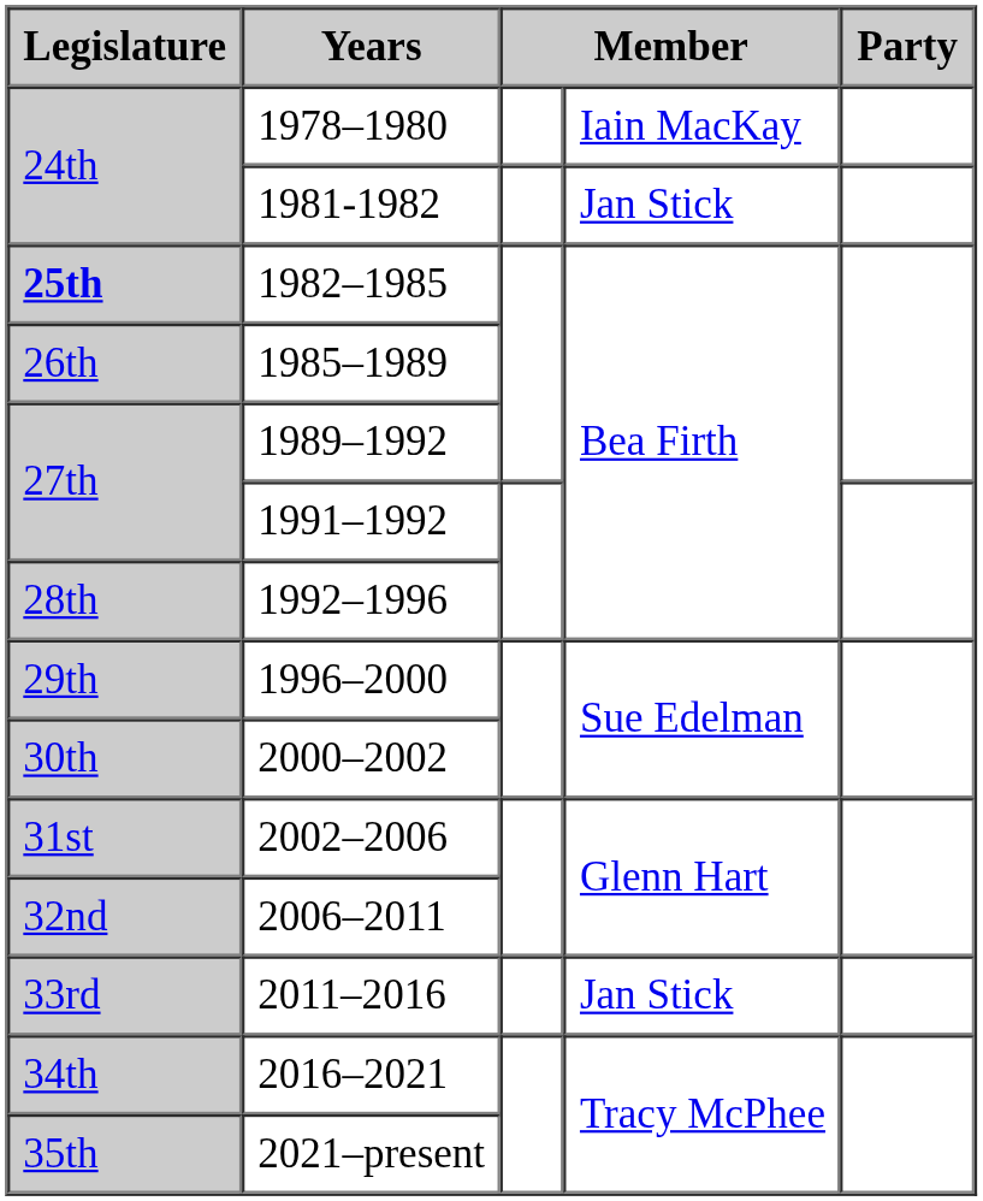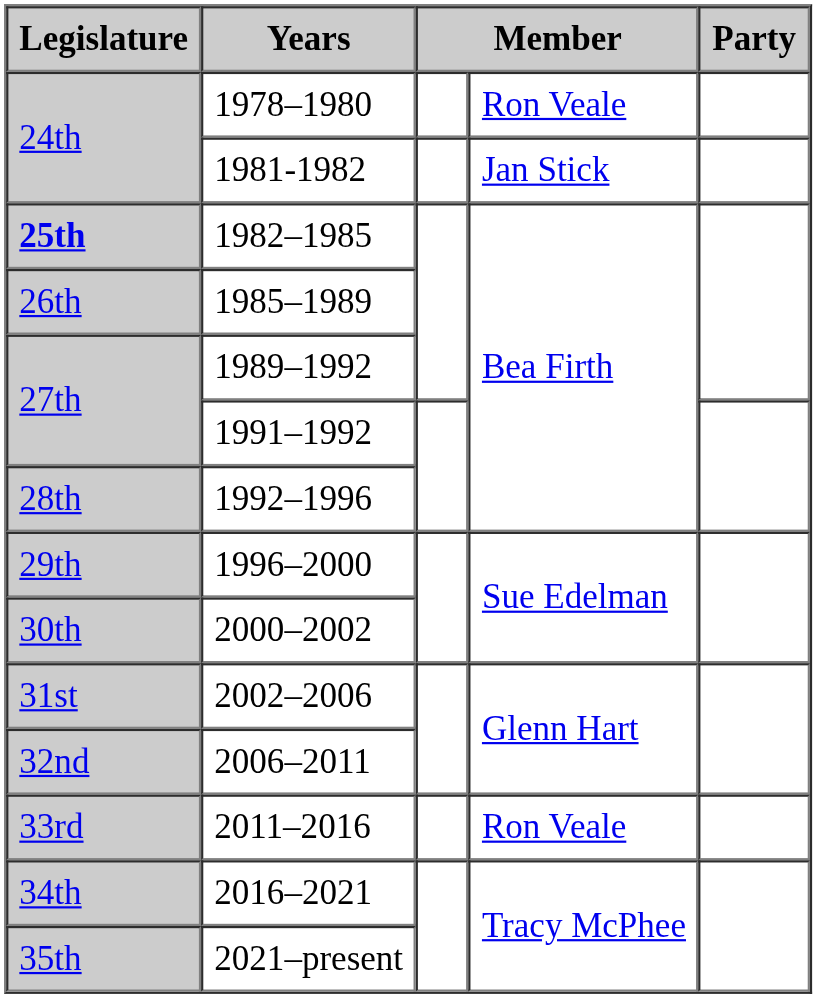1978–1980 | column 4: Iain MacKay -> Ron Veale
2011–2016 | column 4: Jan Stick -> Ron Veale
